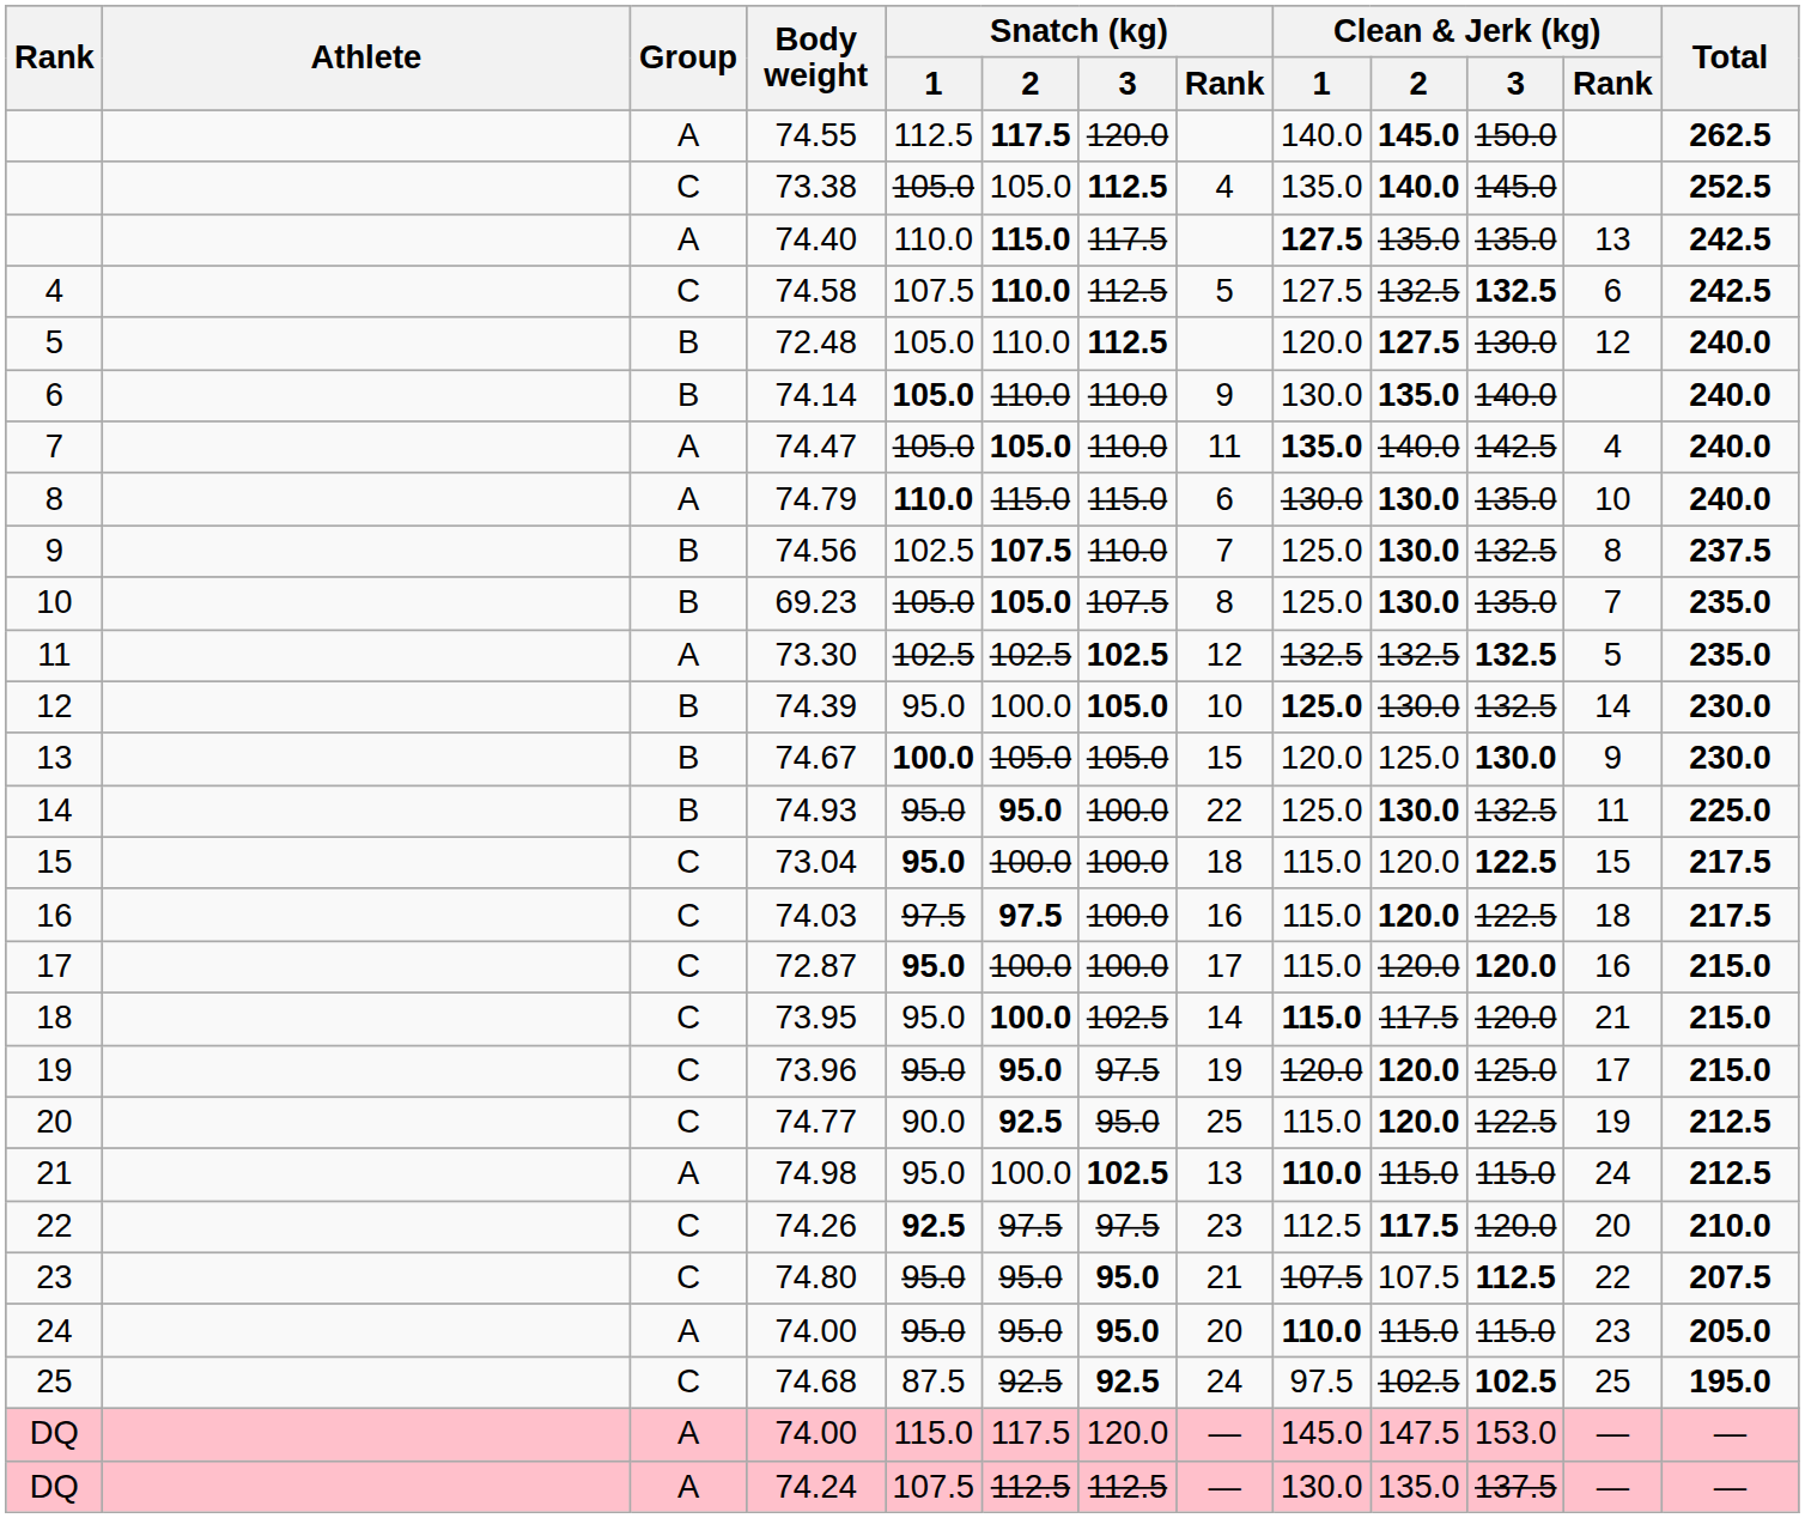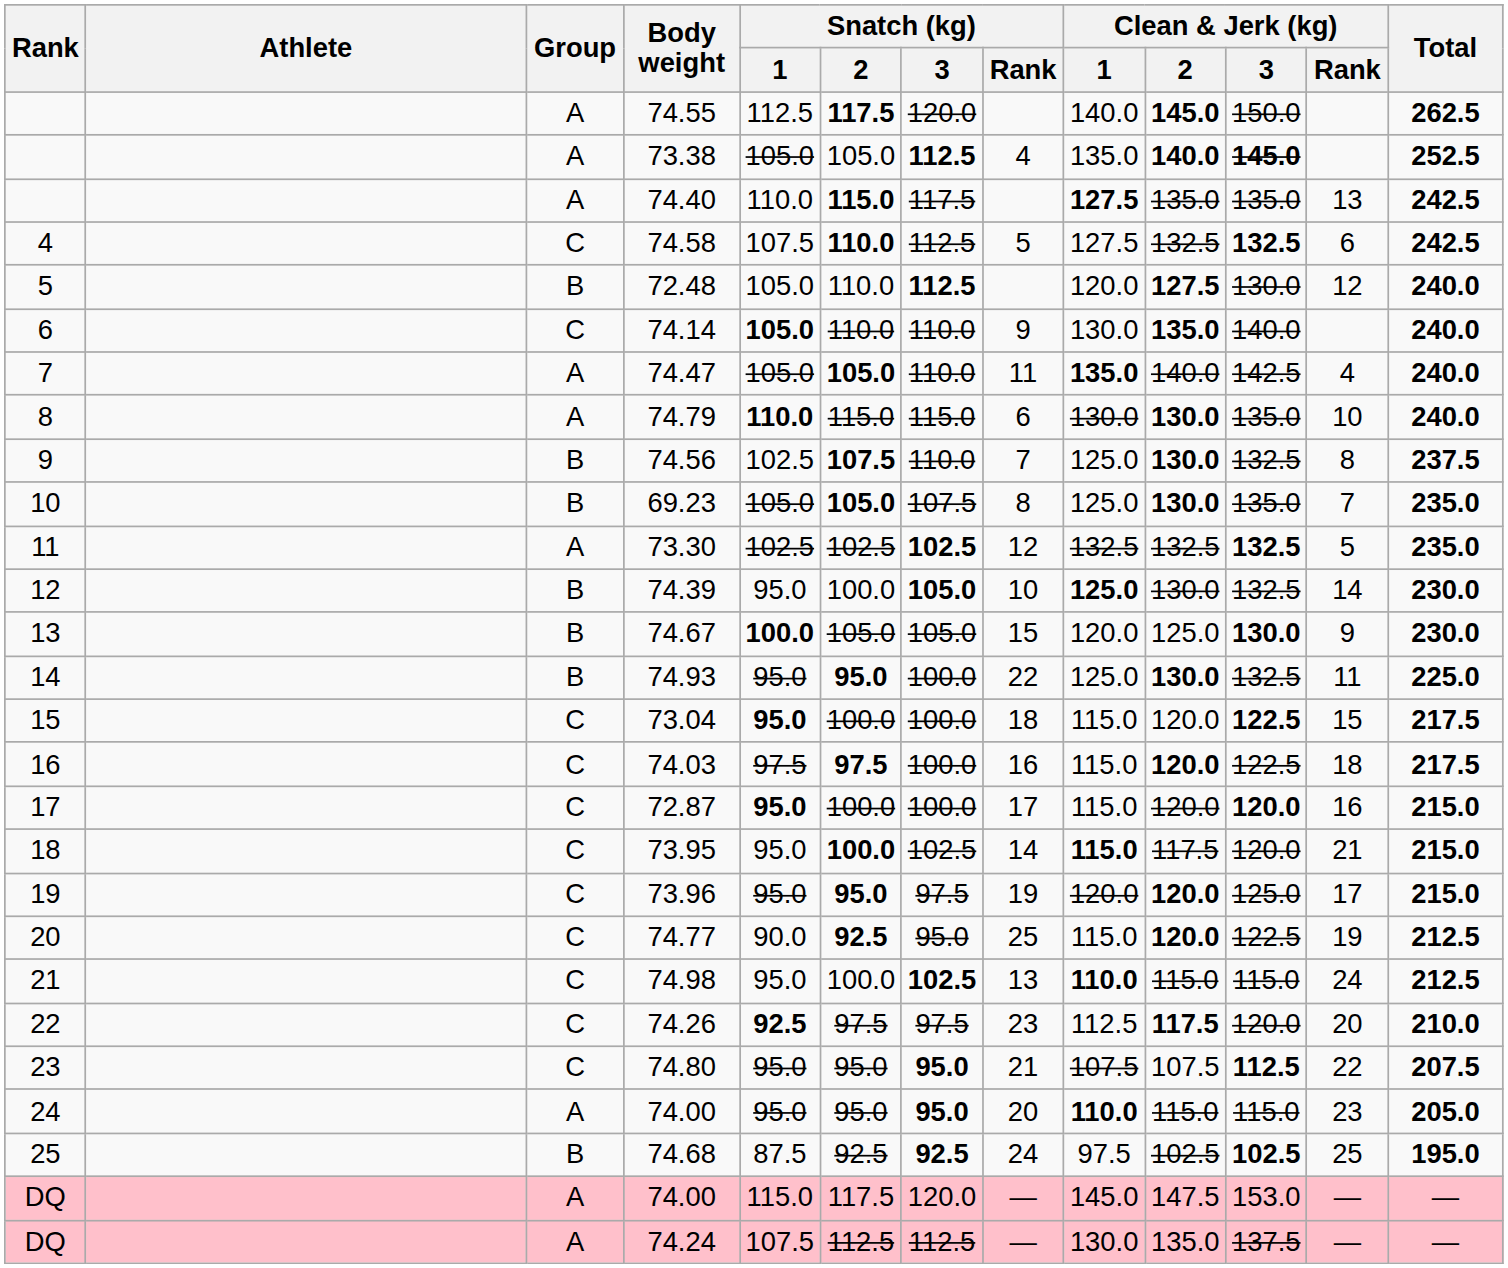73.38 | Group: C -> A
73.38 | Clean & Jerk (kg) / 3: normal -> bold
74.14 | Group: B -> C
74.98 | Group: A -> C
74.68 | Group: C -> B
